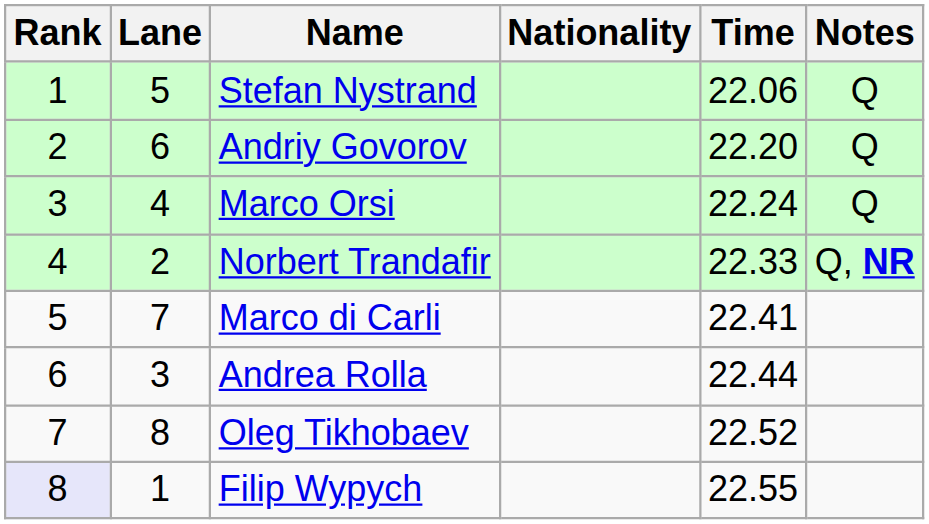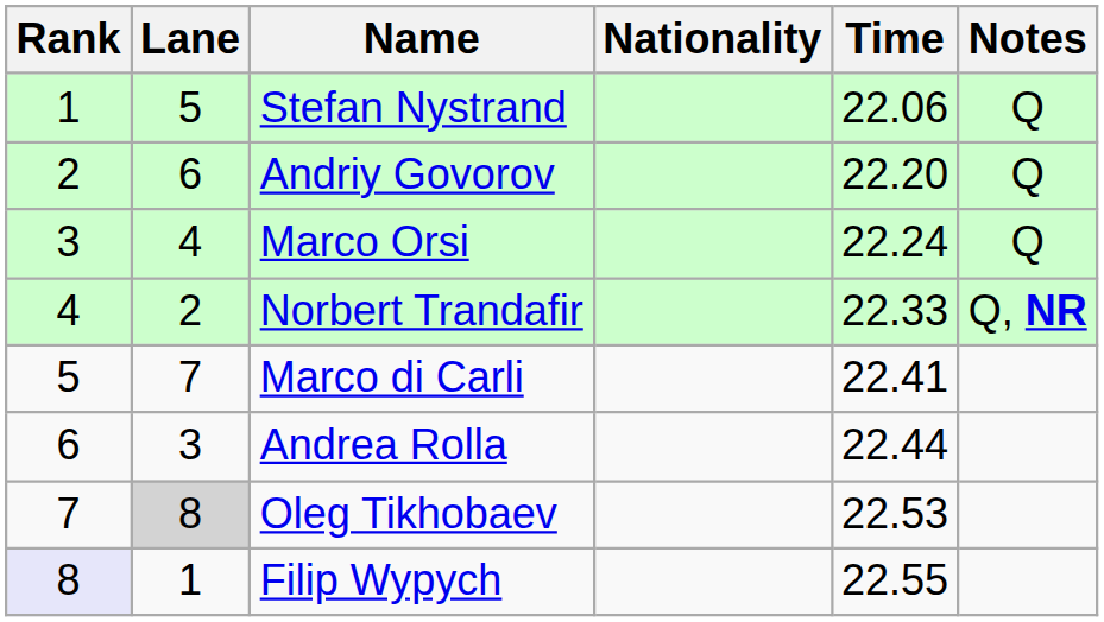Oleg Tikhobaev | Lane: no background -> lightgrey background
Oleg Tikhobaev | Time: 22.52 -> 22.53
